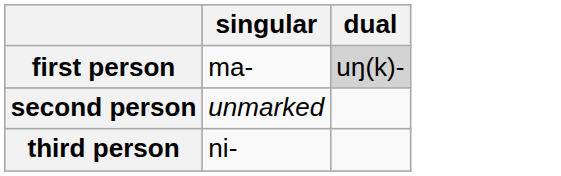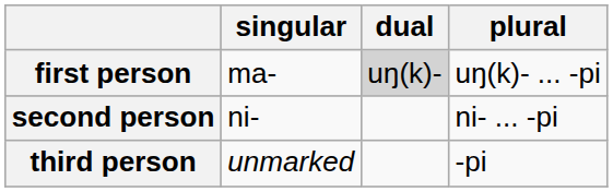+ column: plural | uŋ(k)- ... -pi | ni- ... -pi | -pi
second person | singular: unmarked -> ni-
third person | singular: ni- -> unmarked
